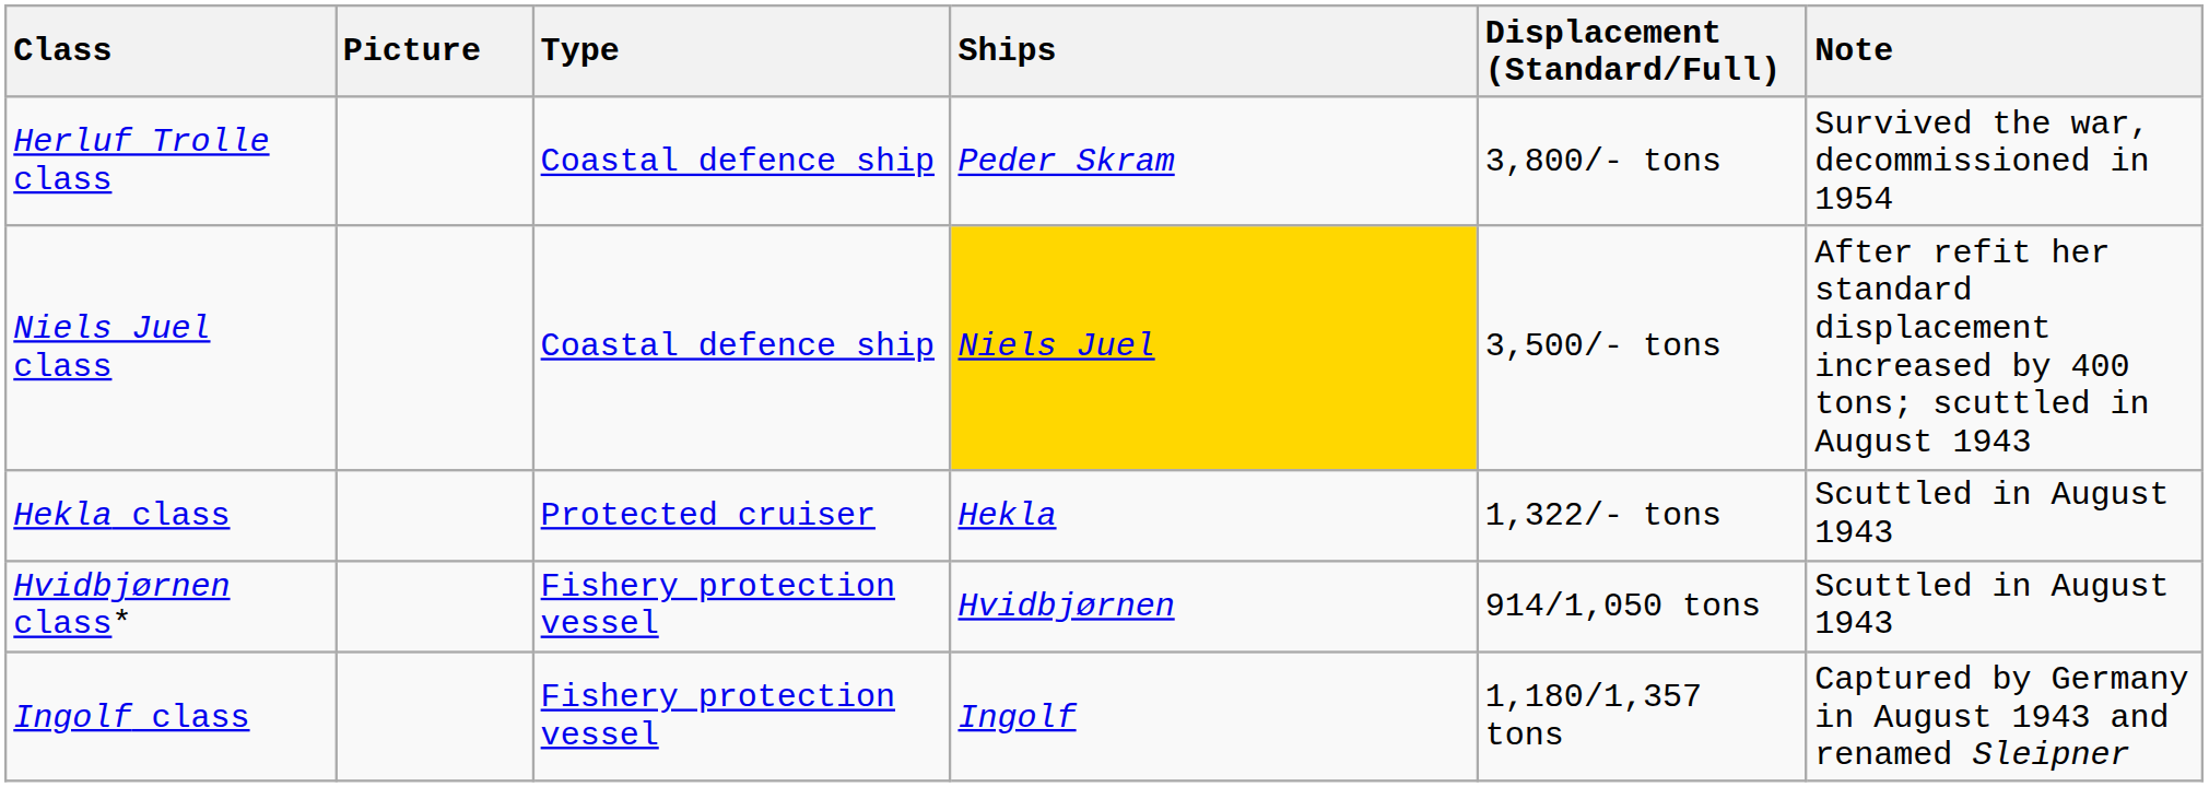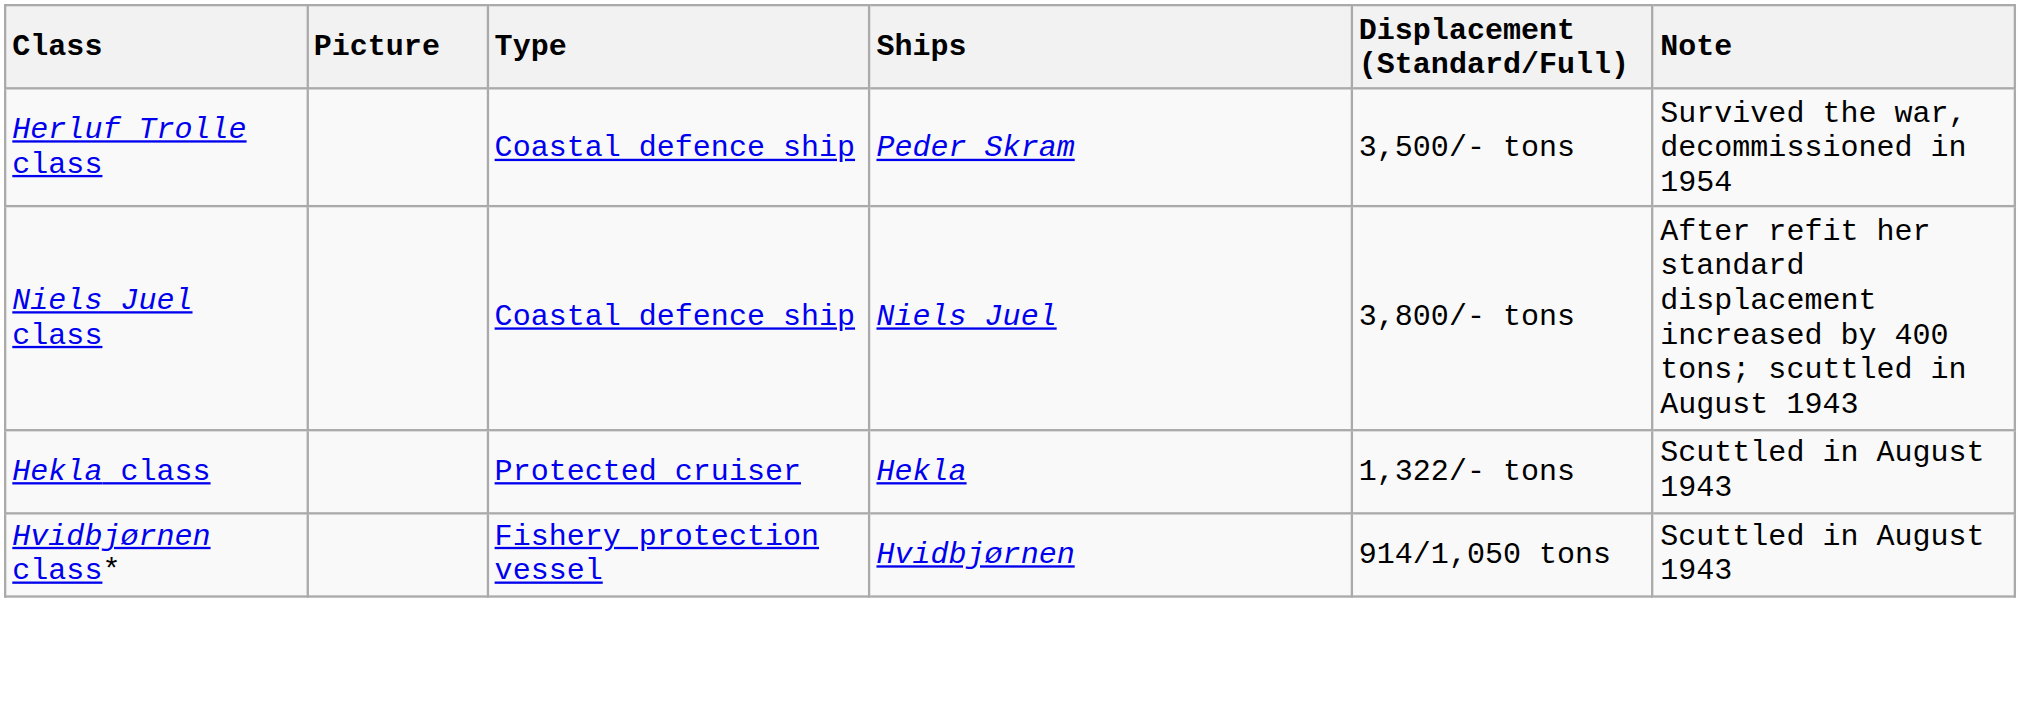Herluf Trolle class | Displacement (Standard/Full): 3,800/- tons -> 3,500/- tons
Niels Juel class | Ships: gold background -> no background
Niels Juel class | Displacement (Standard/Full): 3,500/- tons -> 3,800/- tons
- row: Ingolf class | Fishery protection vessel | Ingolf | 1,180/1,357 tons | Captured by Germany in August 1943 and renamed Sleipner
